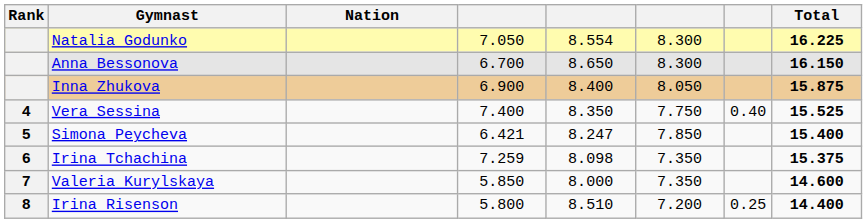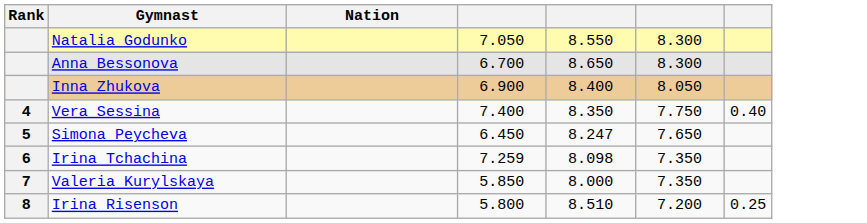- column: Total | 16.225 | 16.150 | 15.875 | 15.525 | 15.400 | 15.375 | 14.600 | 14.400
Natalia Godunko | column 5: 8.554 -> 8.550
Simona Peycheva | column 4: 6.421 -> 6.450
Simona Peycheva | column 6: 7.850 -> 7.650
